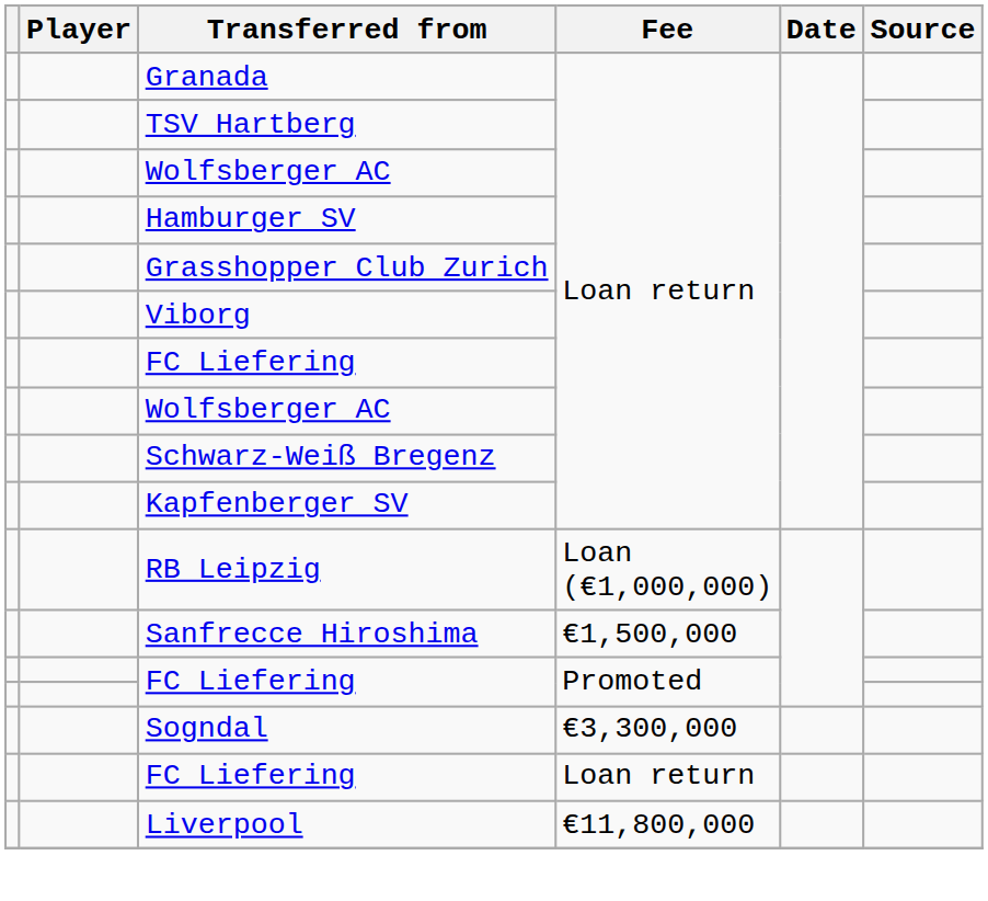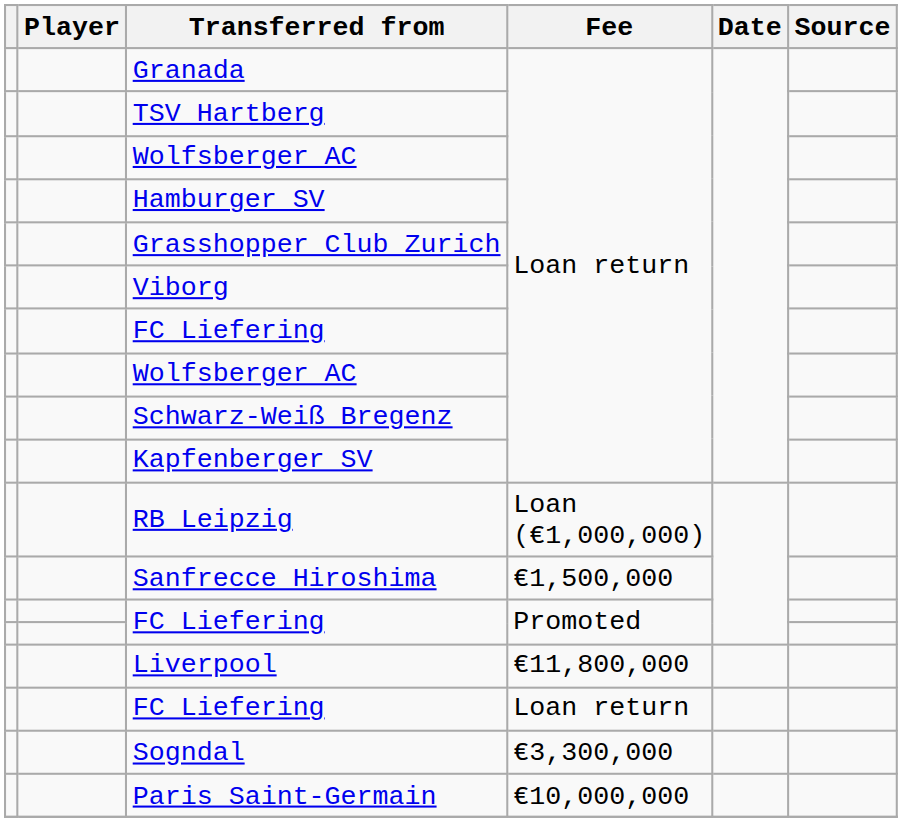rows swapped: Liverpool <-> Sogndal
+ row: Paris Saint-Germain | €10,000,000
